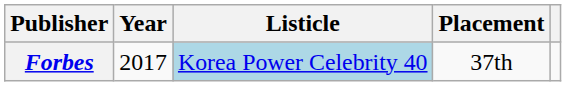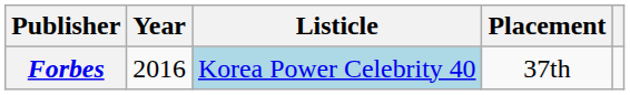Forbes | Year: 2017 -> 2016
